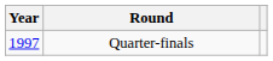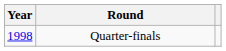Quarter-finals | Year: 1997 -> 1998
